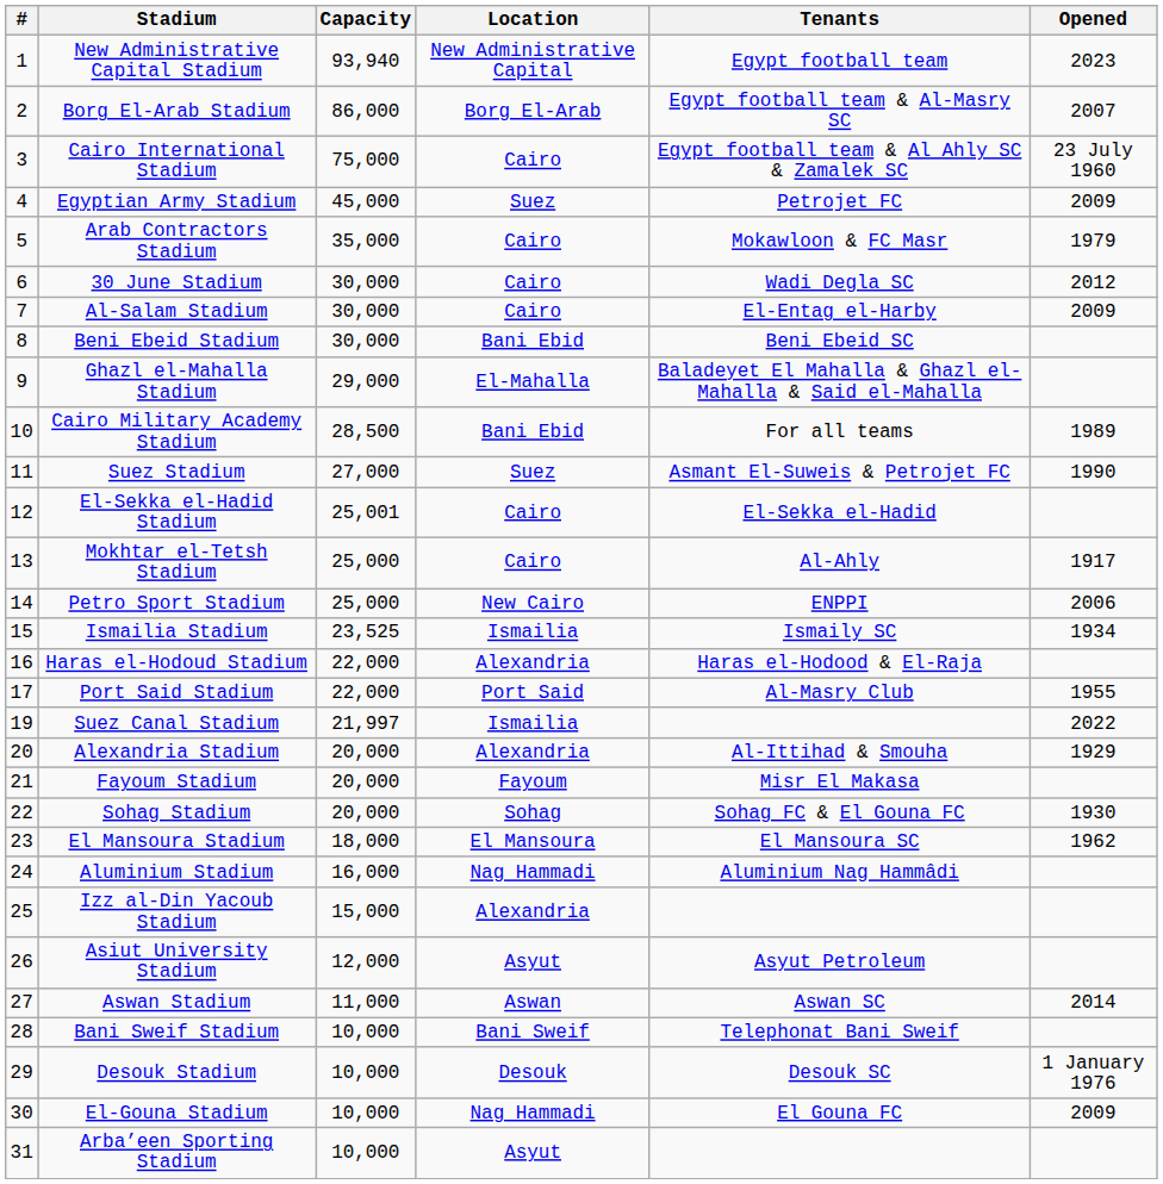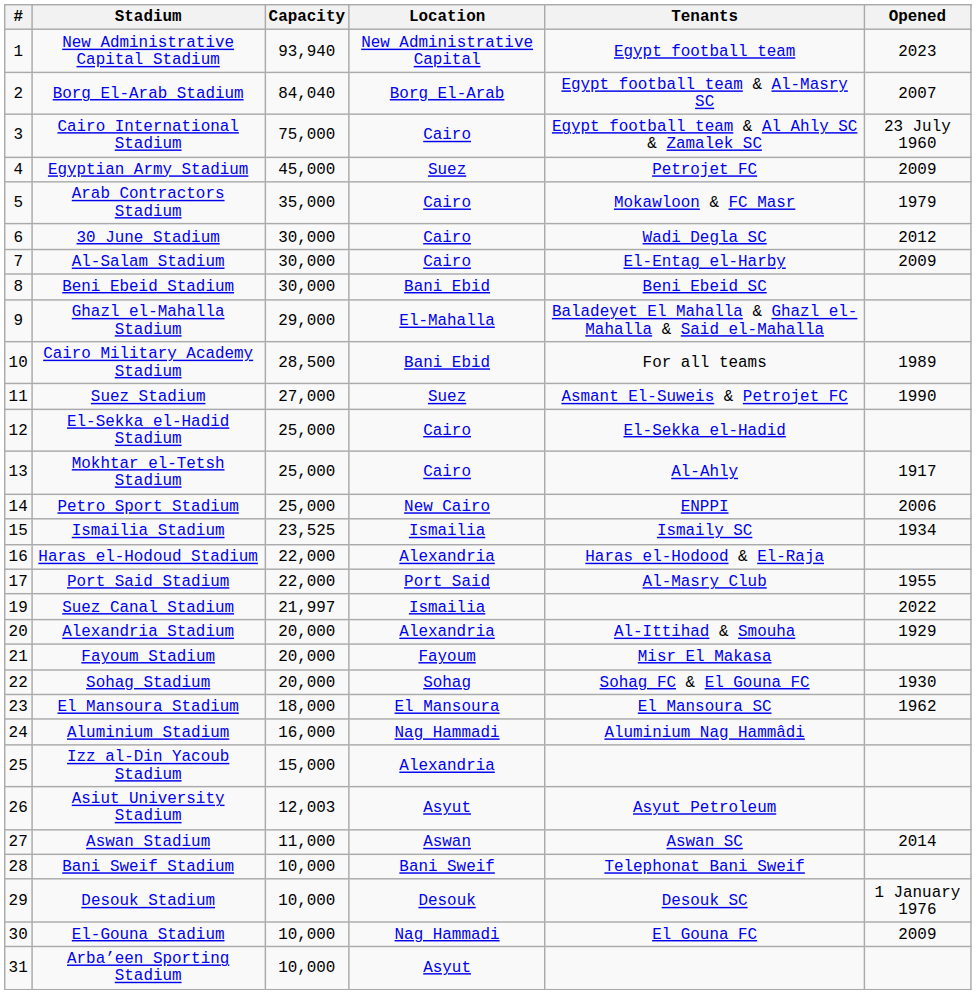Borg El-Arab Stadium | Capacity: 86,000 -> 84,040
El-Sekka el-Hadid Stadium | Capacity: 25,001 -> 25,000
Asiut University Stadium | Capacity: 12,000 -> 12,003
